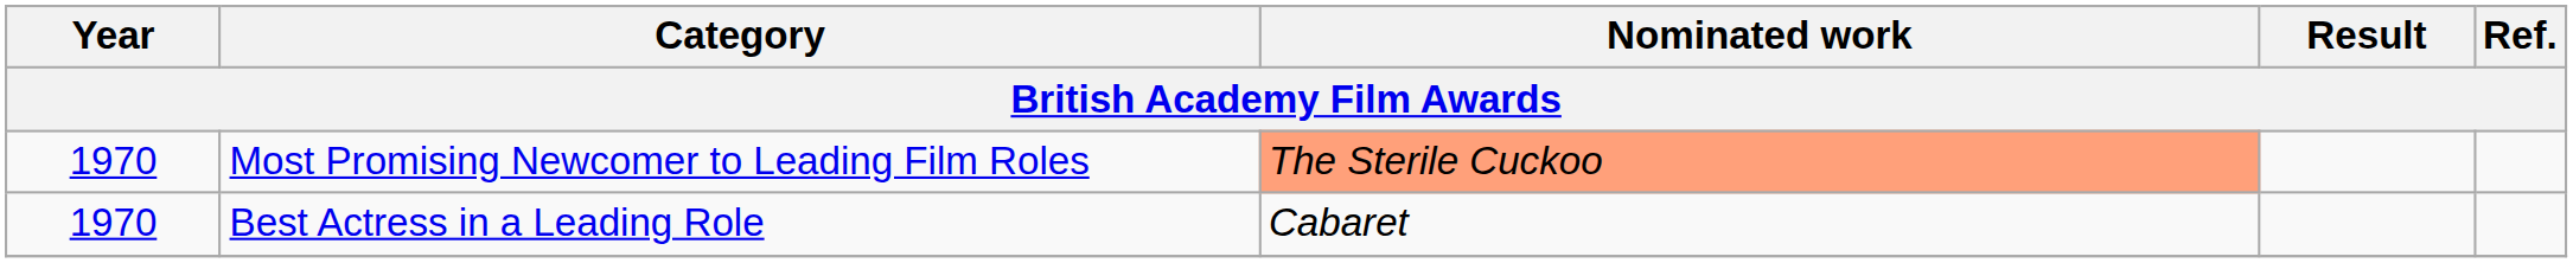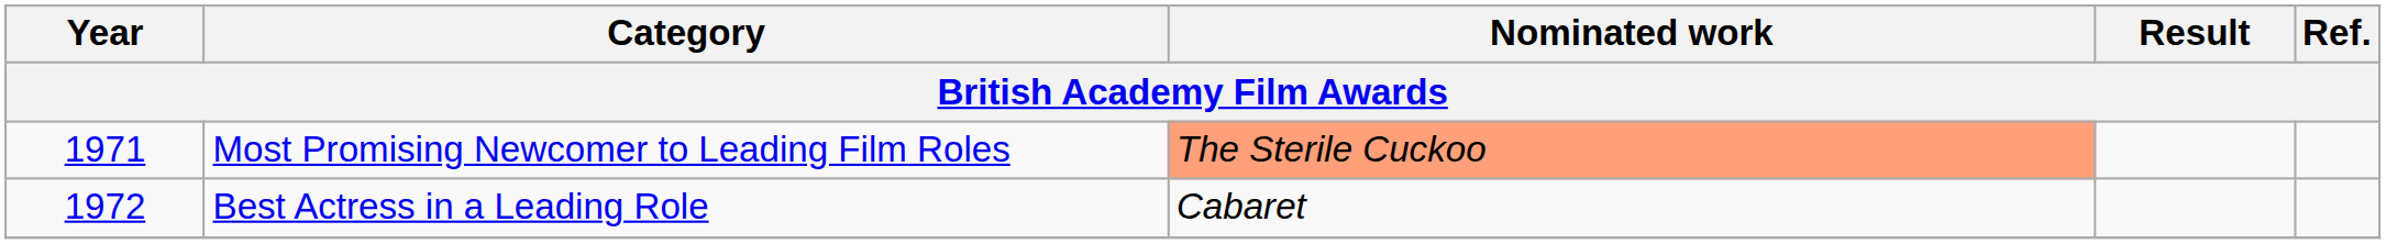Most Promising Newcomer to Leading Film Roles | Year: 1970 -> 1971
Best Actress in a Leading Role | Year: 1970 -> 1972
